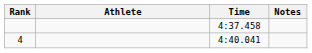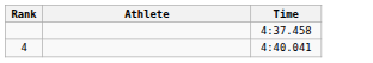- column: Notes
